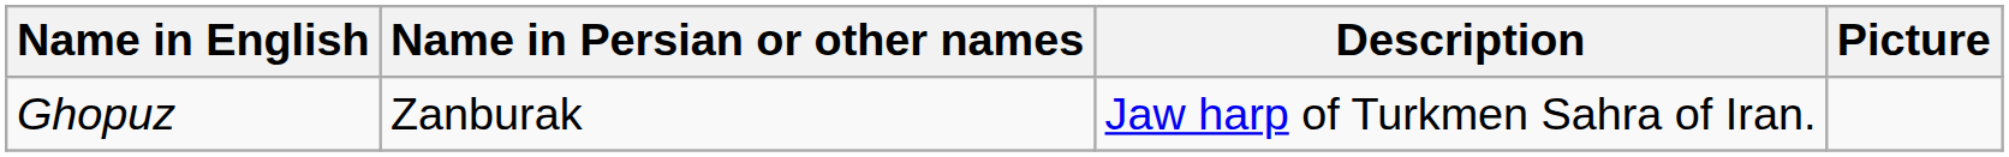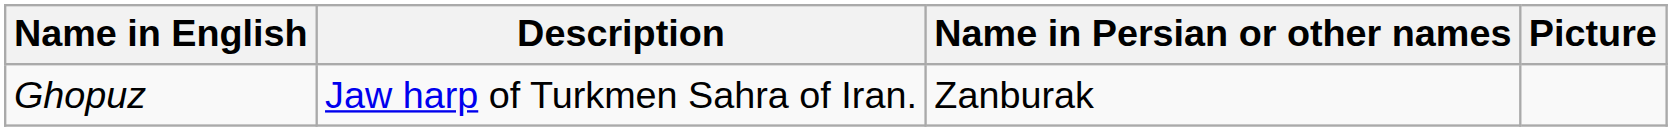columns swapped: Name in Persian or other names <-> Description
